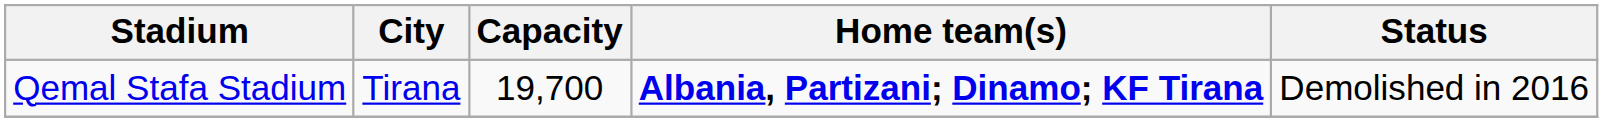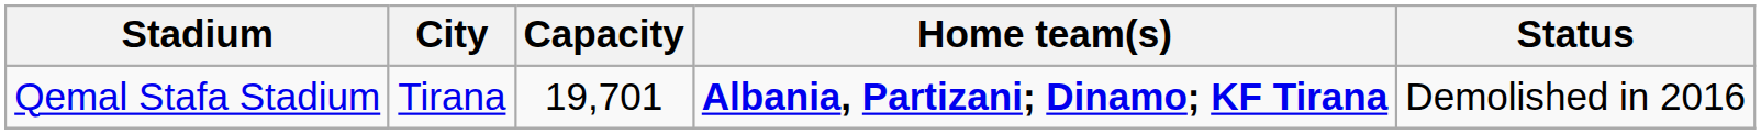Qemal Stafa Stadium | Capacity: 19,700 -> 19,701
